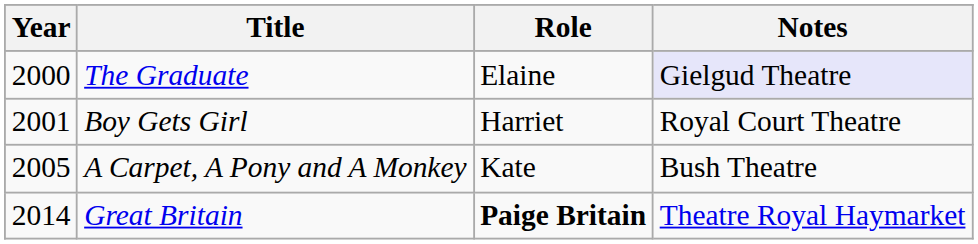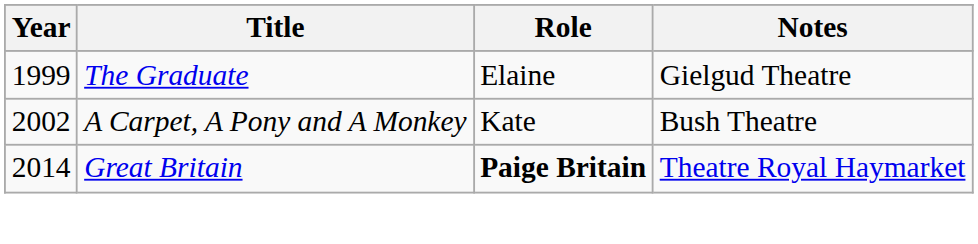The Graduate | Year: 2000 -> 1999
The Graduate | Notes: lavender background -> no background
- row: 2001 | Boy Gets Girl | Harriet | Royal Court Theatre
A Carpet, A Pony and A Monkey | Year: 2005 -> 2002
